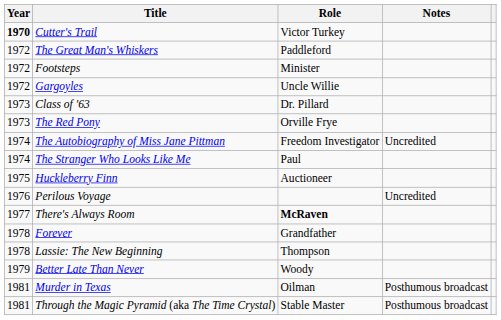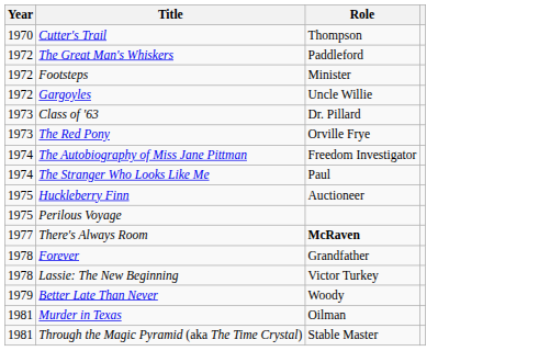- column: Notes | Uncredited | Uncredited | Posthumous broadcast | Posthumous broadcast
Cutter's Trail | Year: bold -> normal
Cutter's Trail | Role: Victor Turkey -> Thompson
Perilous Voyage | Year: 1976 -> 1975
Lassie: The New Beginning | Role: Thompson -> Victor Turkey
